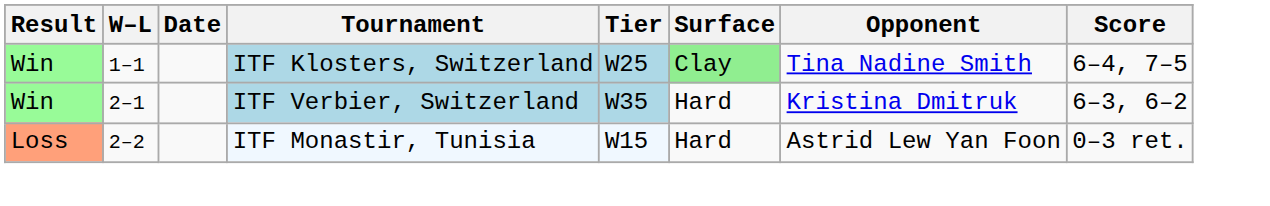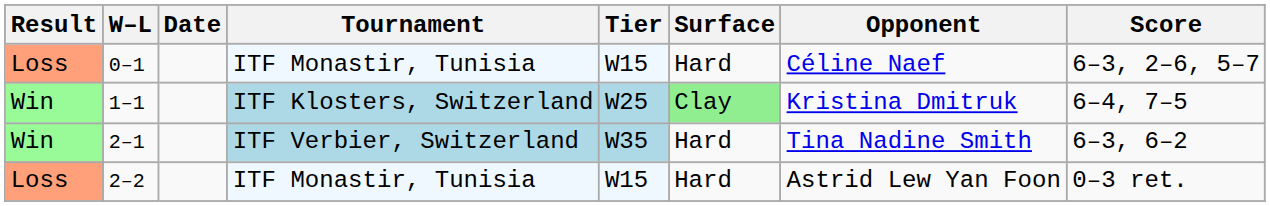+ row: Loss | 0–1 | ITF Monastir, Tunisia | W15 | Hard | Céline Naef | 6–3, 2–6, 5–7
1–1 | Opponent: Tina Nadine Smith -> Kristina Dmitruk
2–1 | Opponent: Kristina Dmitruk -> Tina Nadine Smith
